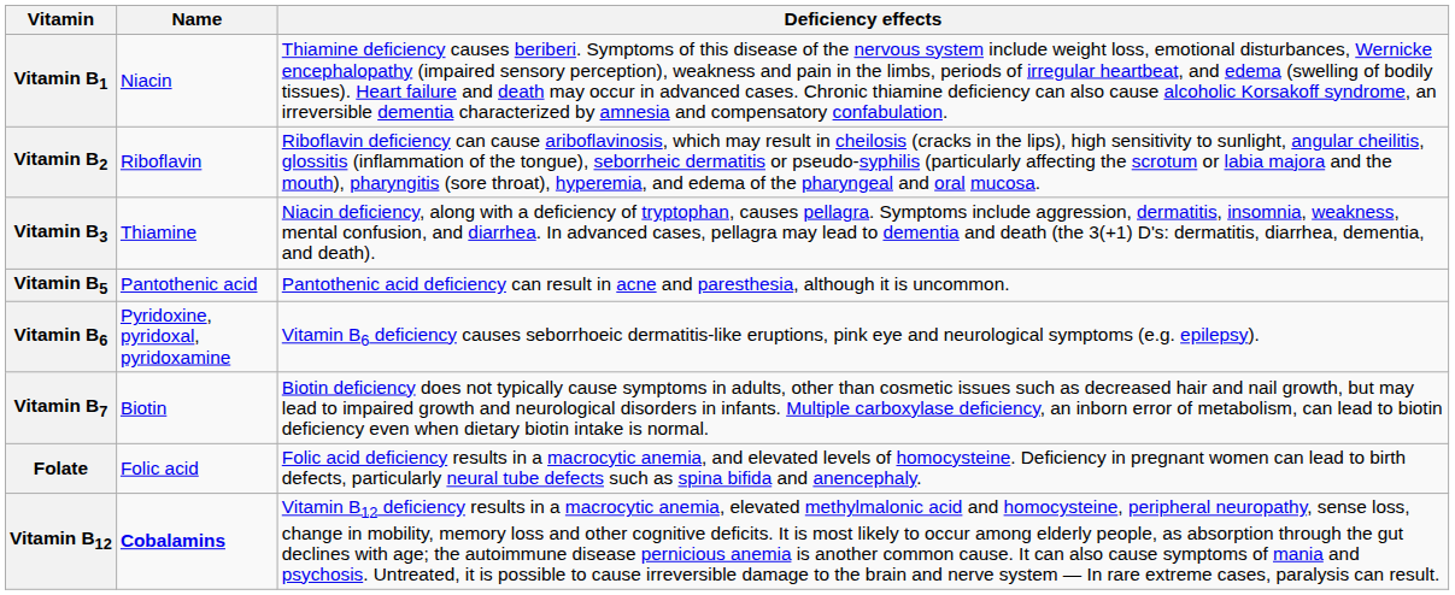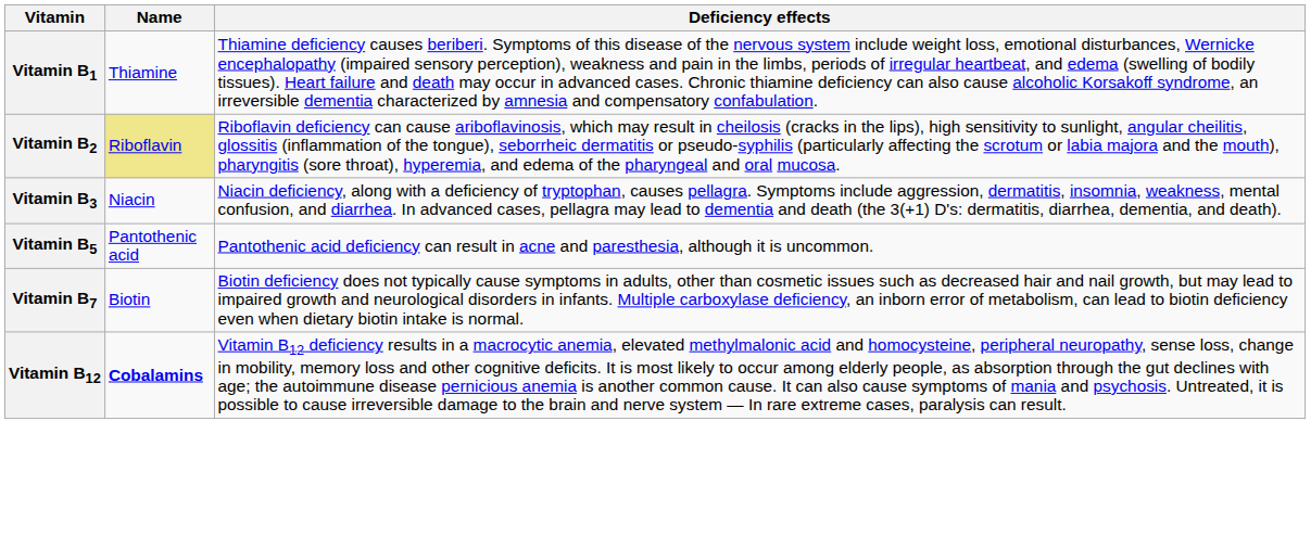Vitamin B1 | Name: Niacin -> Thiamine
Vitamin B2 | Name: no background -> khaki background
Vitamin B3 | Name: Thiamine -> Niacin
- row: Vitamin B6 | Pyridoxine, pyridoxal, pyridoxamine | Vitamin B6 deficiency causes seborrhoeic dermatitis-like eruptions, pink eye and neurological symptoms (e.g. epilepsy).
- row: Folate | Folic acid | Folic acid deficiency results in a macrocytic anemia, and elevated levels of homocysteine. Deficiency in pregnant women can lead to birth defects, particularly neural tube defects such as spina bifida and anencephaly.
